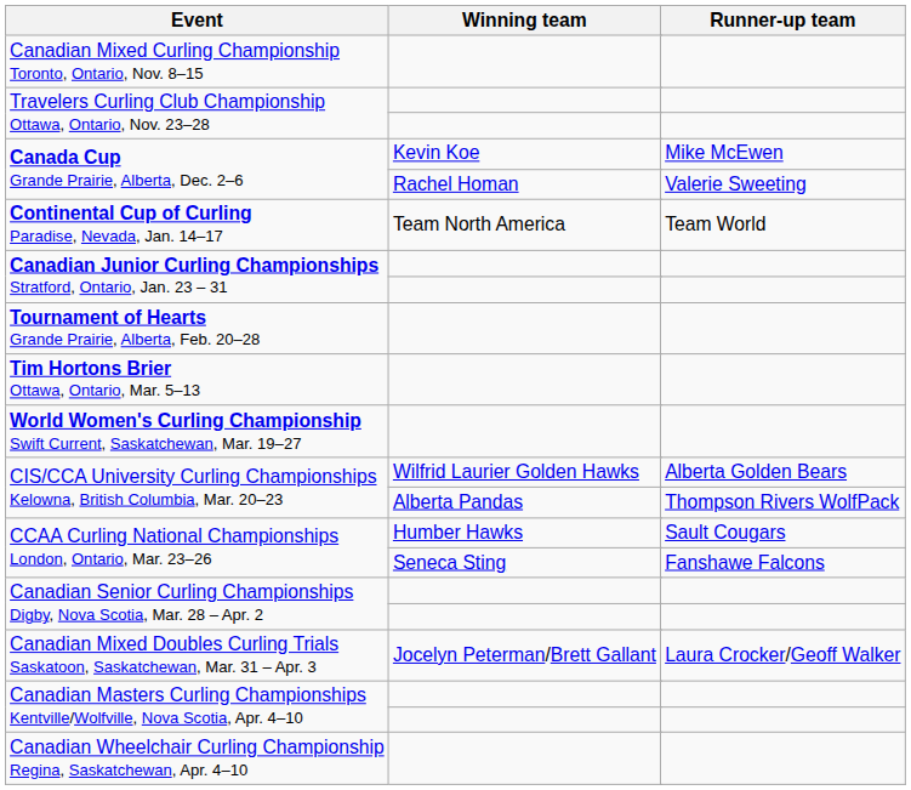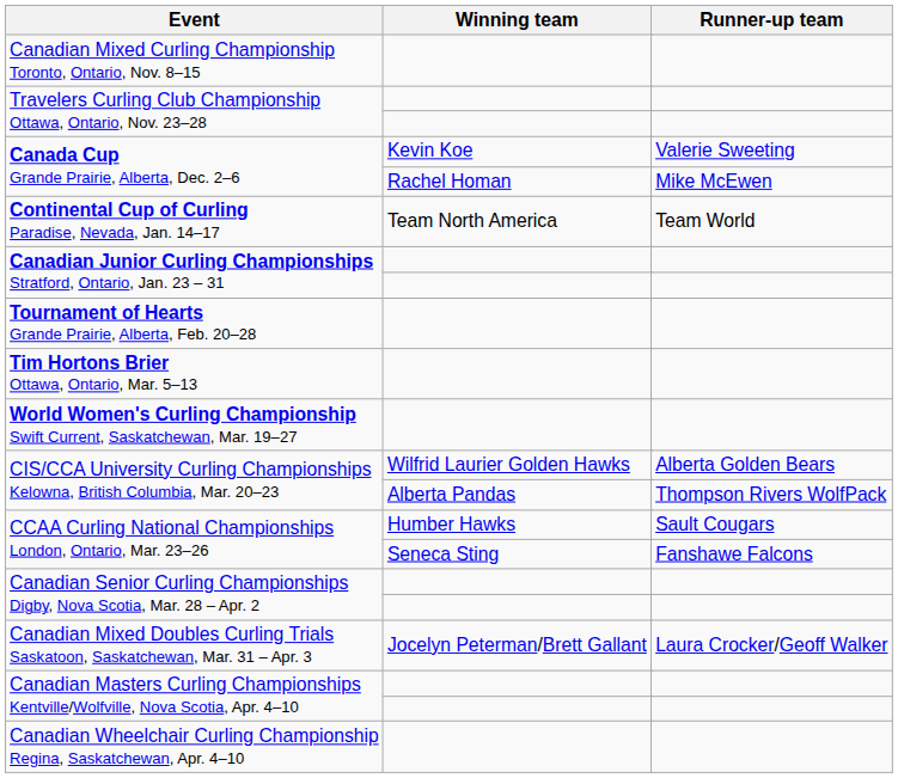Canada Cup Grande Prairie, Alberta, Dec. 2–6 / Kevin Koe | Runner-up team: Mike McEwen -> Valerie Sweeting
Canada Cup Grande Prairie, Alberta, Dec. 2–6 / Rachel Homan | Runner-up team: Valerie Sweeting -> Mike McEwen
